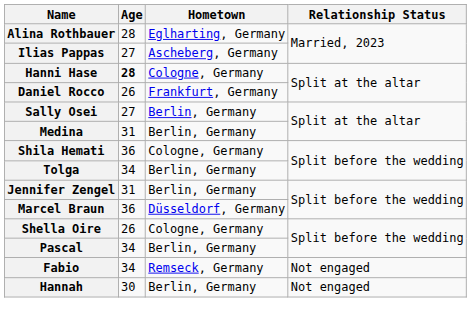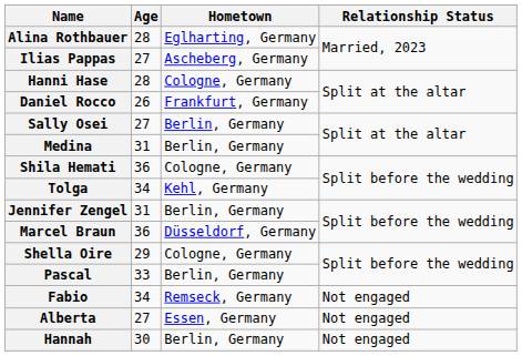Hanni Hase | Age: bold -> normal
Tolga | Hometown: Berlin, Germany -> Kehl, Germany
Shella Oire | Age: 26 -> 29
Pascal | Age: 34 -> 33
+ row: Alberta | 27 | Essen, Germany | Not engaged
